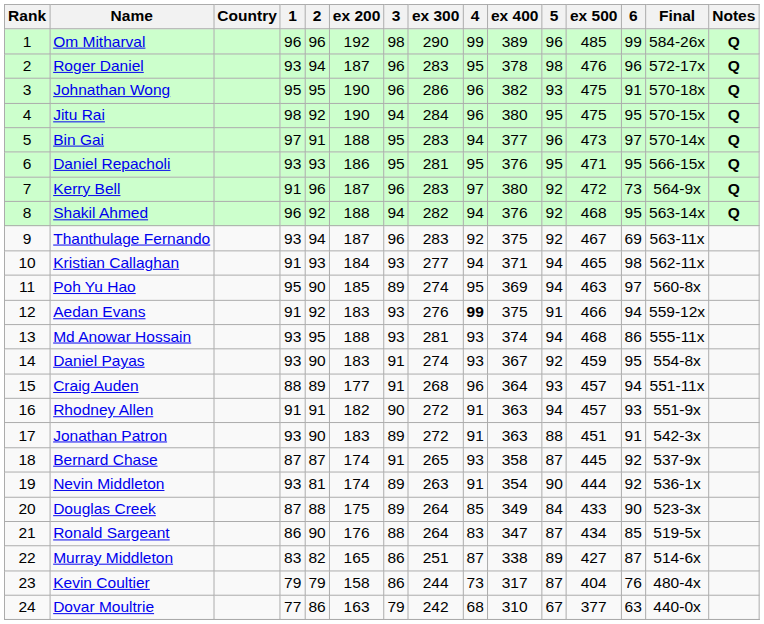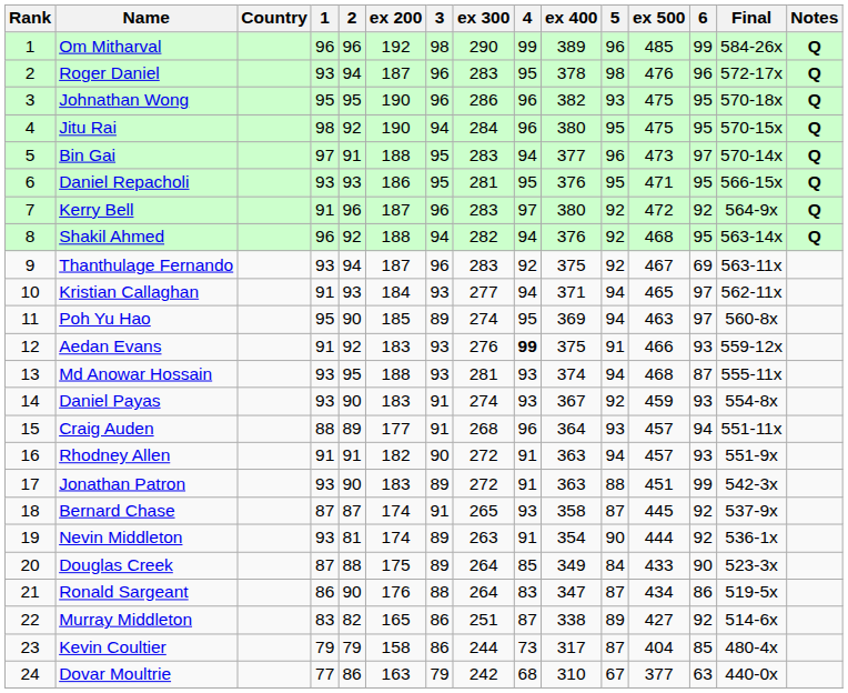Johnathan Wong | 6: 91 -> 95
Kerry Bell | 6: 73 -> 92
Kristian Callaghan | 6: 98 -> 97
Aedan Evans | 6: 94 -> 93
Md Anowar Hossain | 6: 86 -> 87
Daniel Payas | 6: 95 -> 93
Jonathan Patron | 6: 91 -> 99
Ronald Sargeant | 6: 85 -> 86
Murray Middleton | 6: 87 -> 92
Kevin Coultier | 6: 76 -> 85
